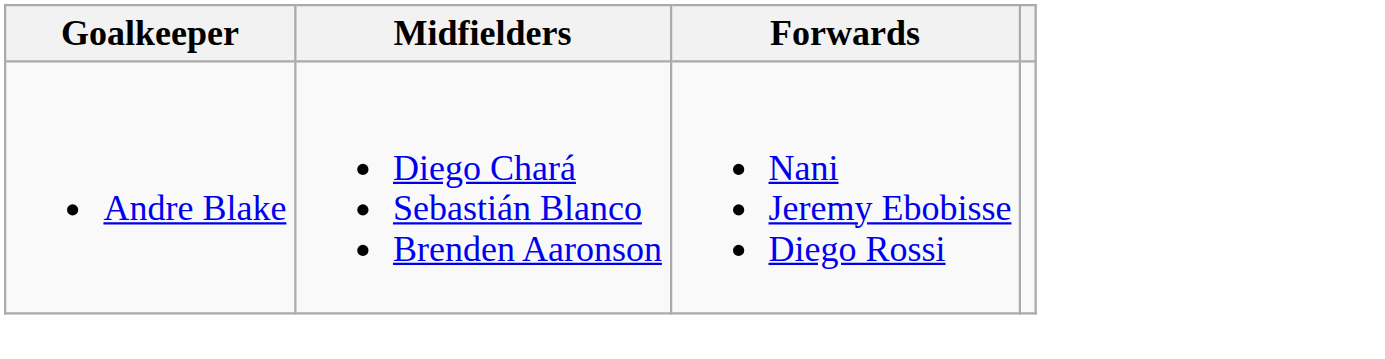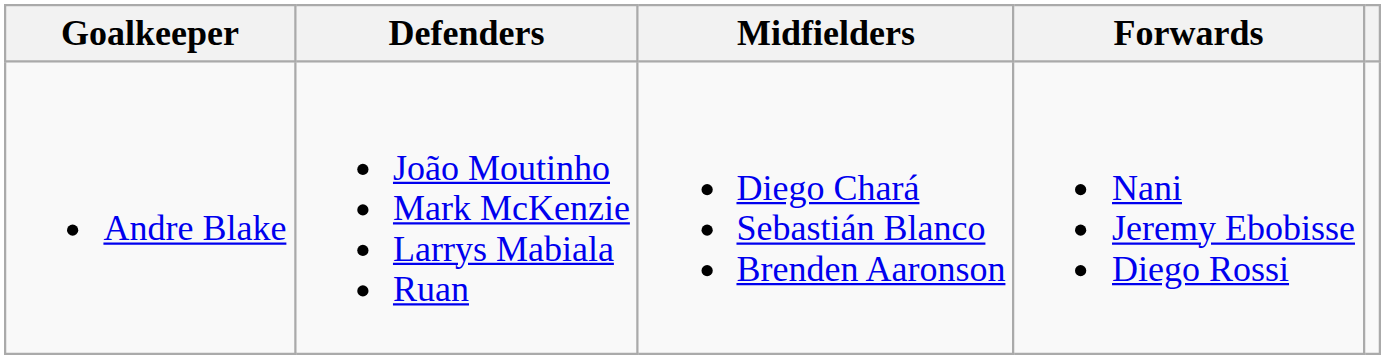+ column: Defenders | João Moutinho Mark McKenzie Larrys Mabiala Ruan
